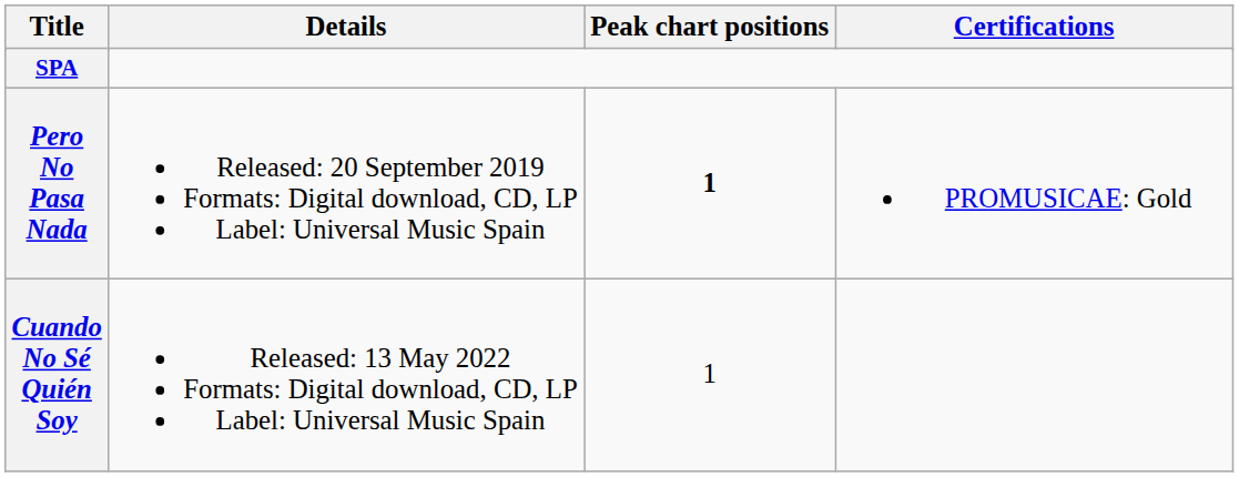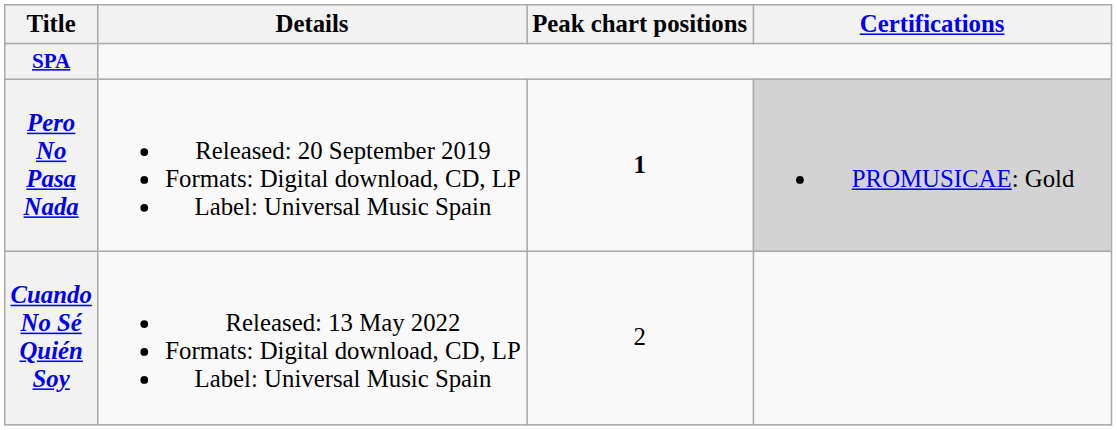Pero No Pasa Nada | Certifications: no background -> lightgrey background
Cuando No Sé Quién Soy | Peak chart positions: 1 -> 2
